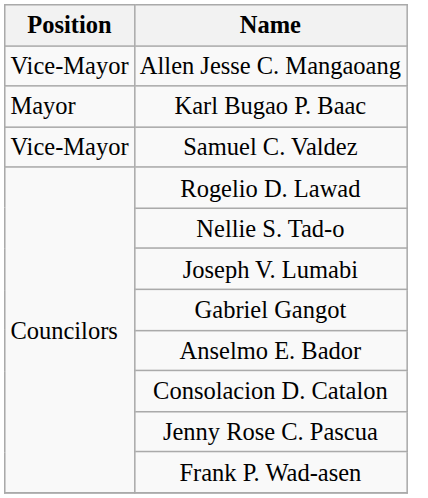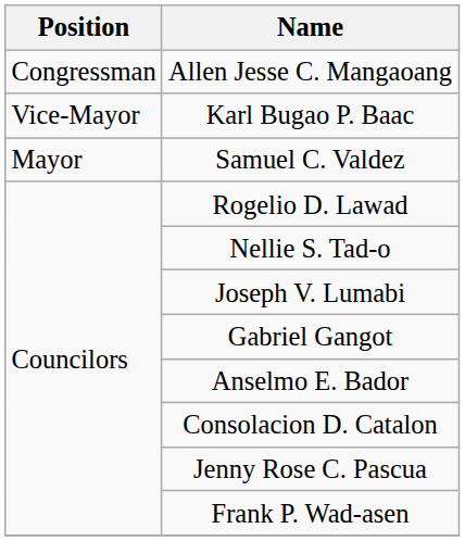Allen Jesse C. Mangaoang | Position: Vice-Mayor -> Congressman
Karl Bugao P. Baac | Position: Mayor -> Vice-Mayor
Samuel C. Valdez | Position: Vice-Mayor -> Mayor
